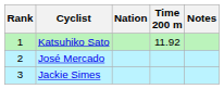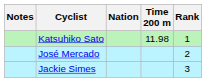columns swapped: Rank <-> Notes
Katsuhiko Sato | Time 200 m: 11.92 -> 11.98
